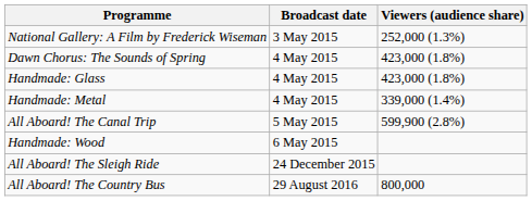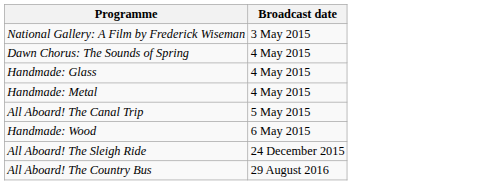- column: Viewers (audience share) | 252,000 (1.3%) | 423,000 (1.8%) | 423,000 (1.8%) | 339,000 (1.4%) | 599,900 (2.8%) | 800,000
